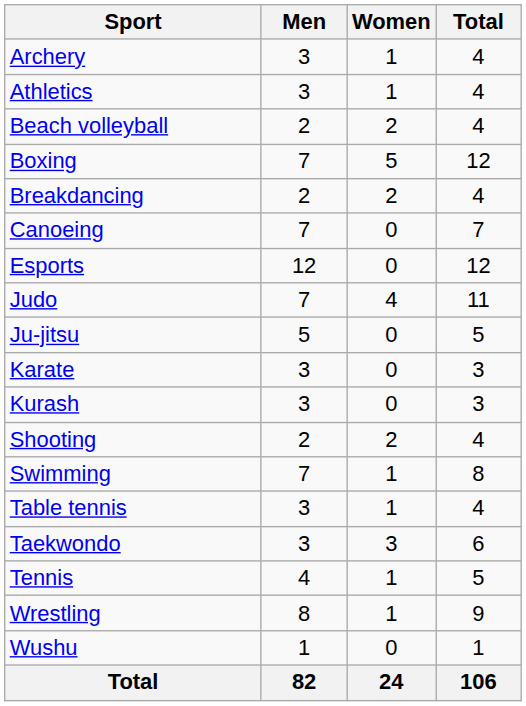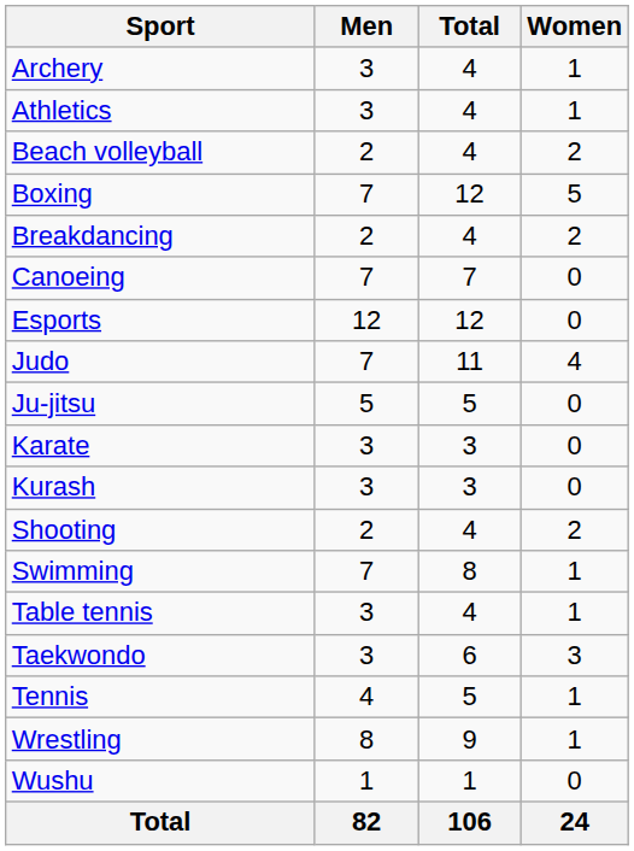columns swapped: Women <-> Total
